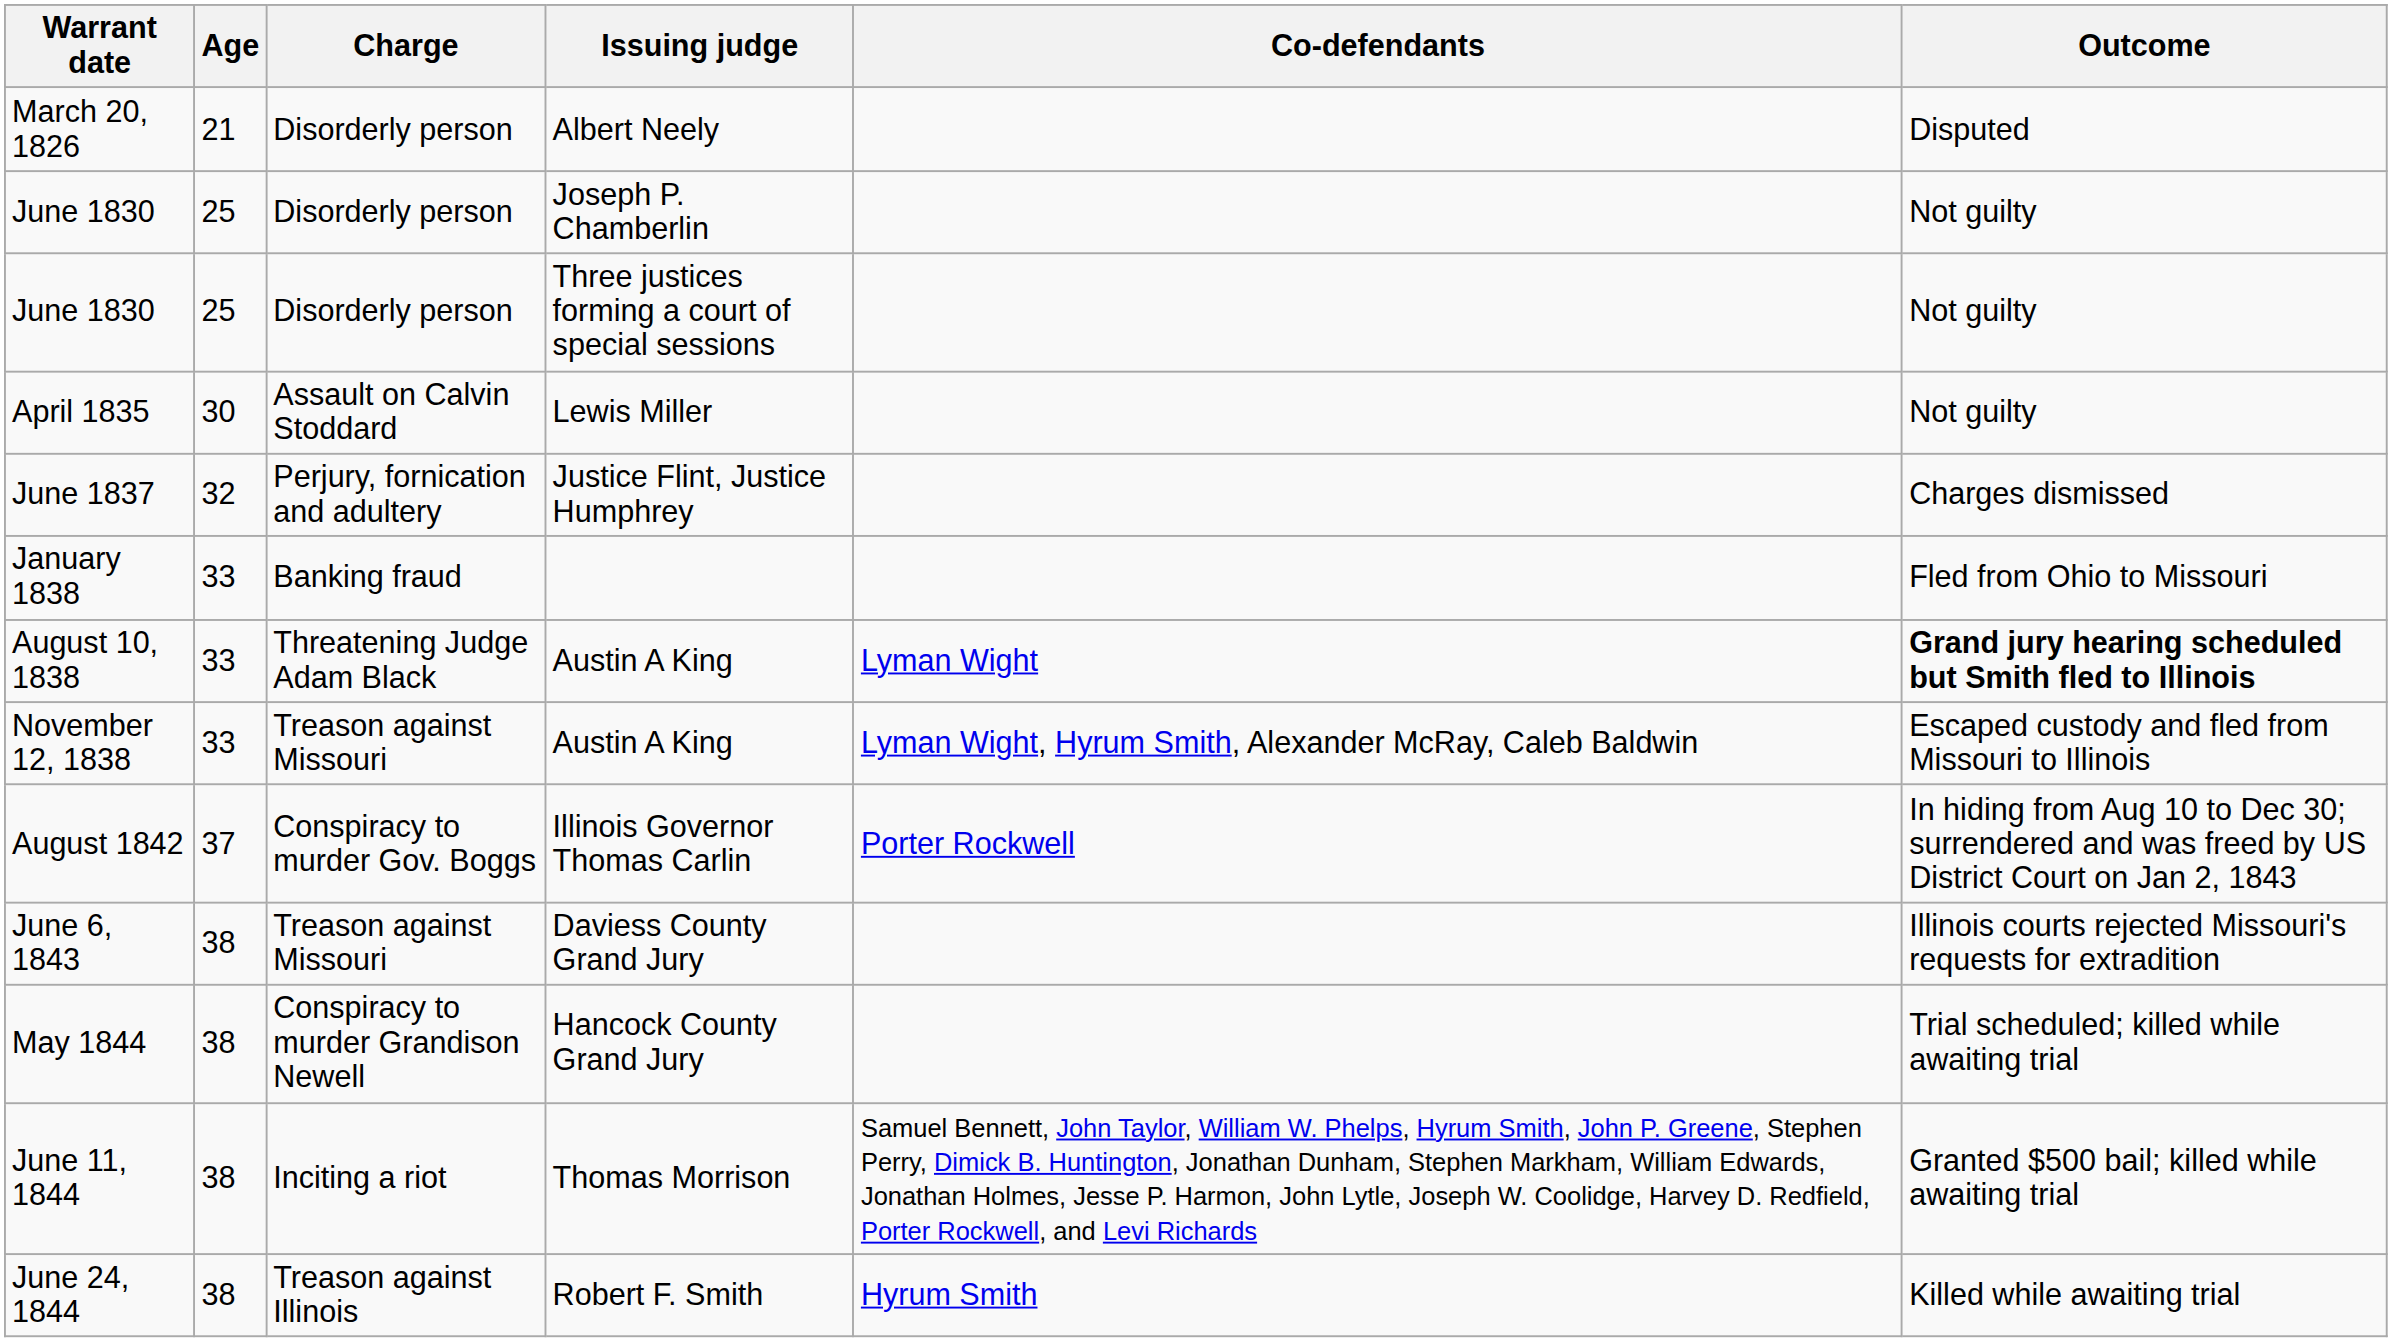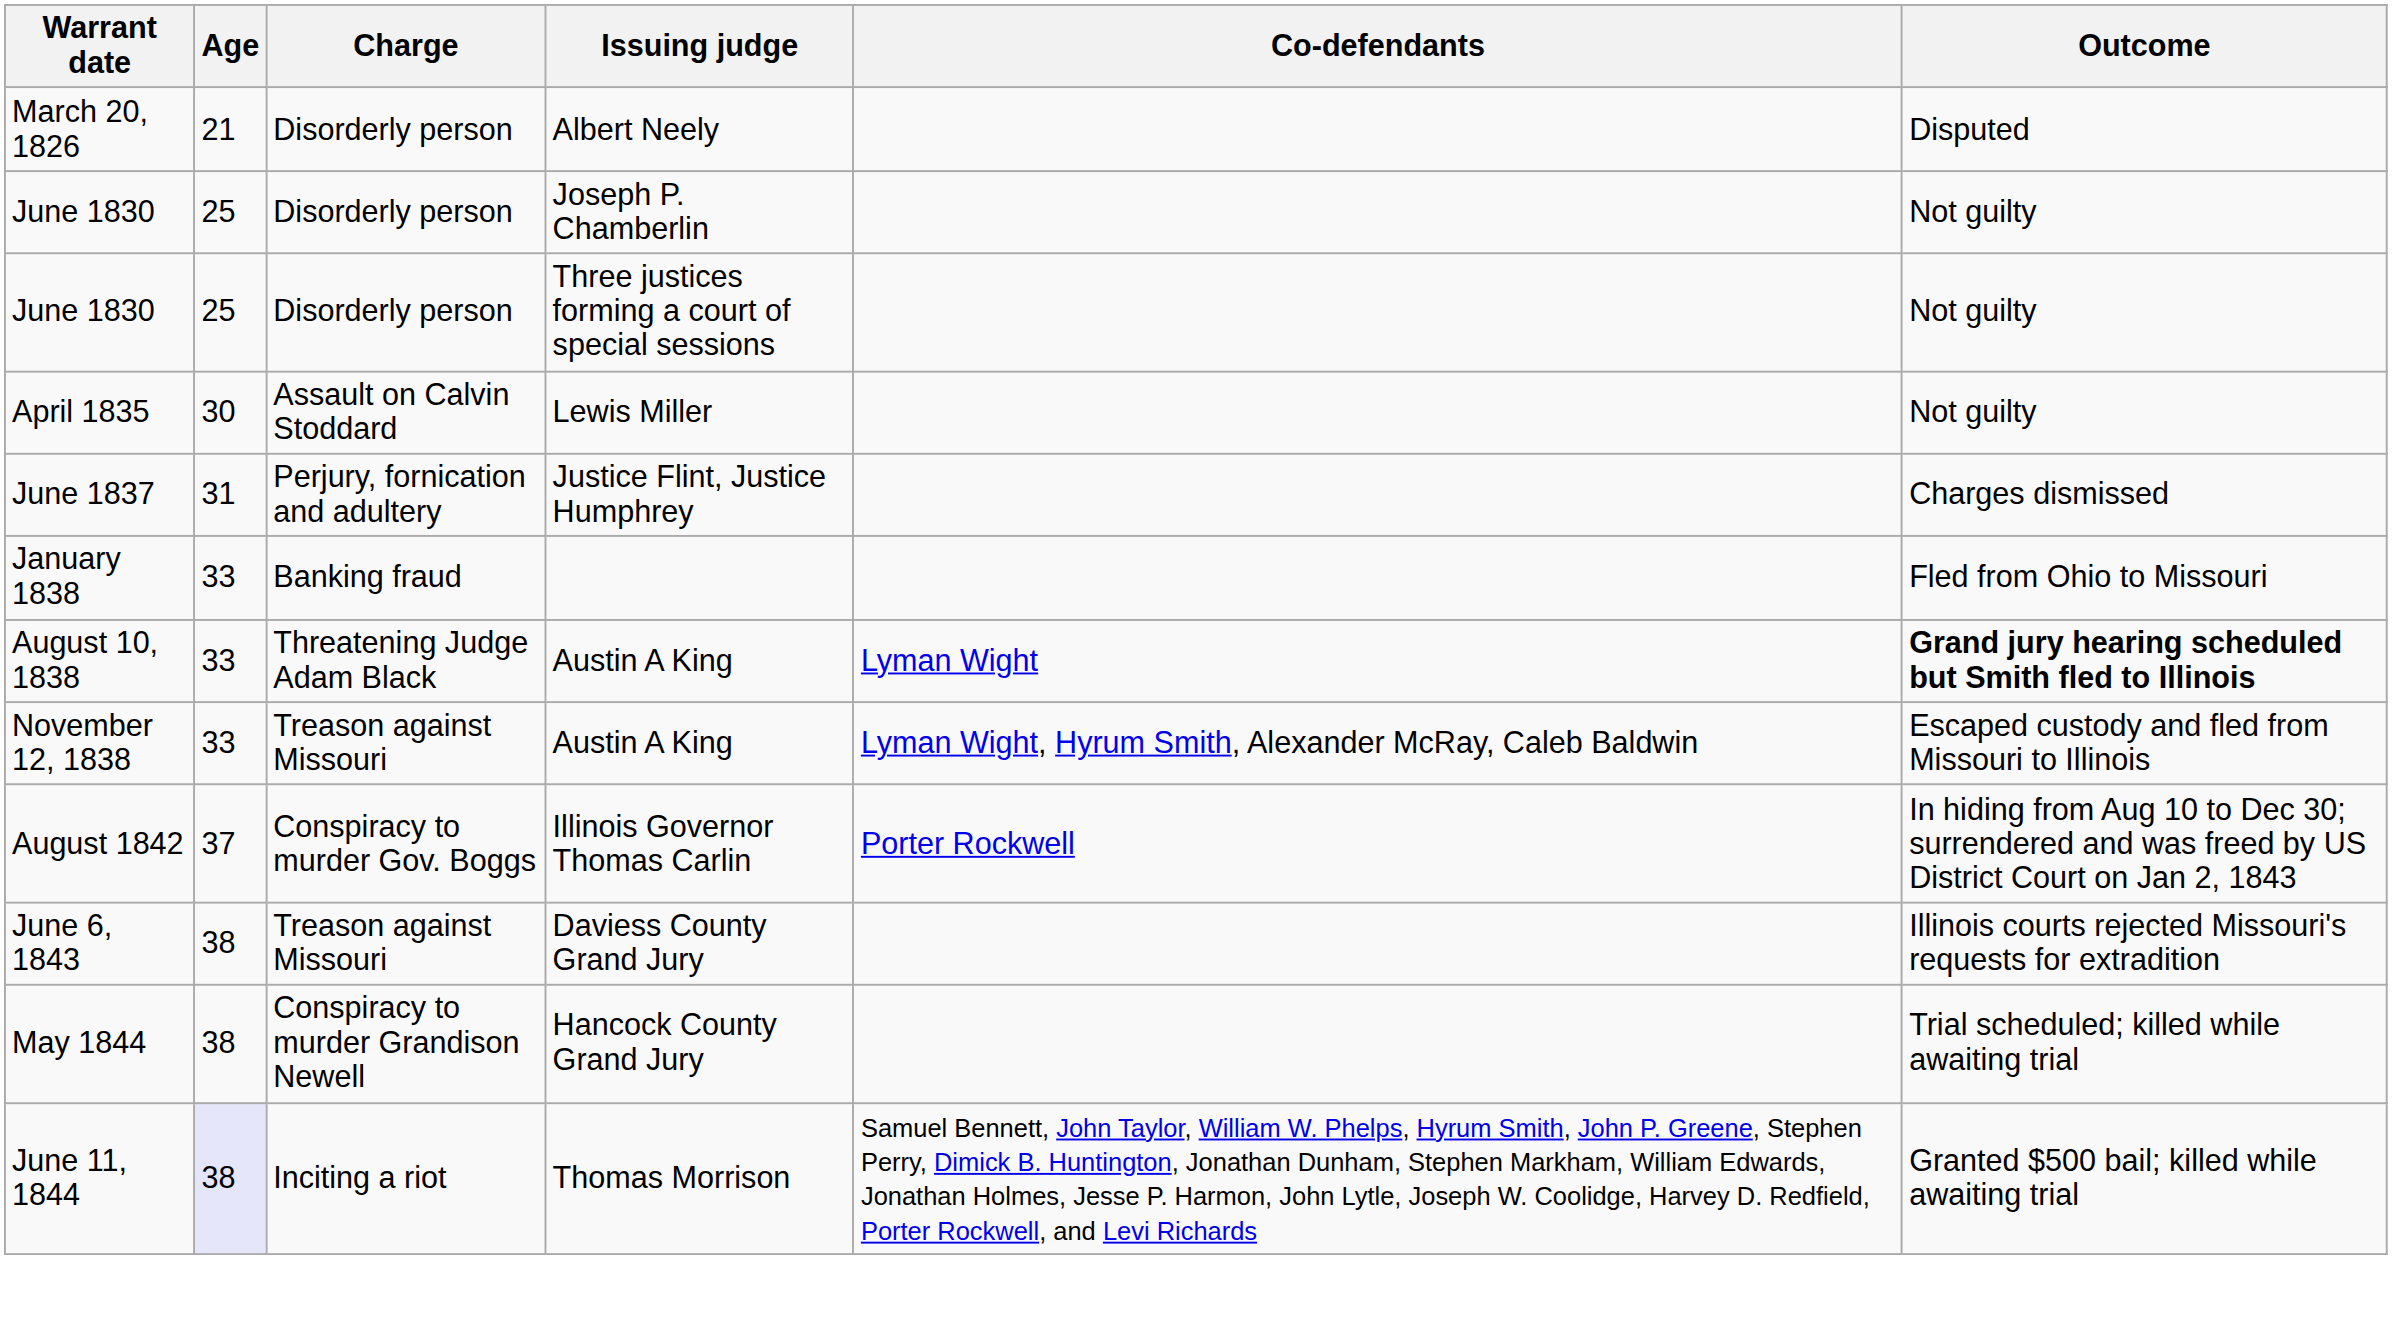June 1837 | Age: 32 -> 31
June 11, 1844 | Age: no background -> lavender background
- row: June 24, 1844 | 38 | Treason against Illinois | Robert F. Smith | Hyrum Smith | Killed while awaiting trial
